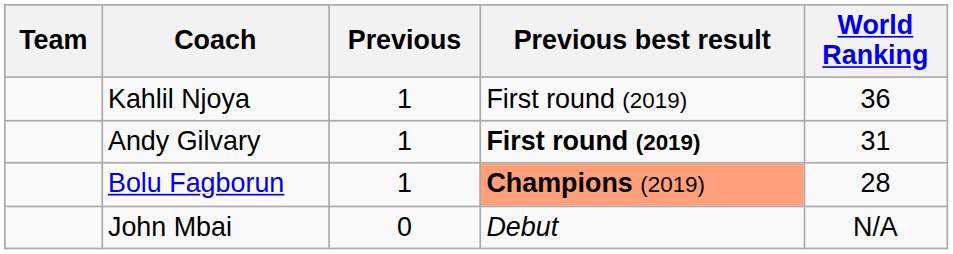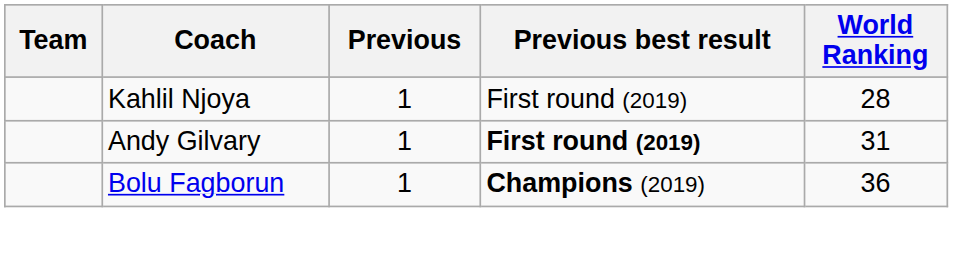Kahlil Njoya | World Ranking: 36 -> 28
Bolu Fagborun | Previous best result: lightsalmon background -> no background
Bolu Fagborun | World Ranking: 28 -> 36
- row: John Mbai | 0 | Debut | N/A
